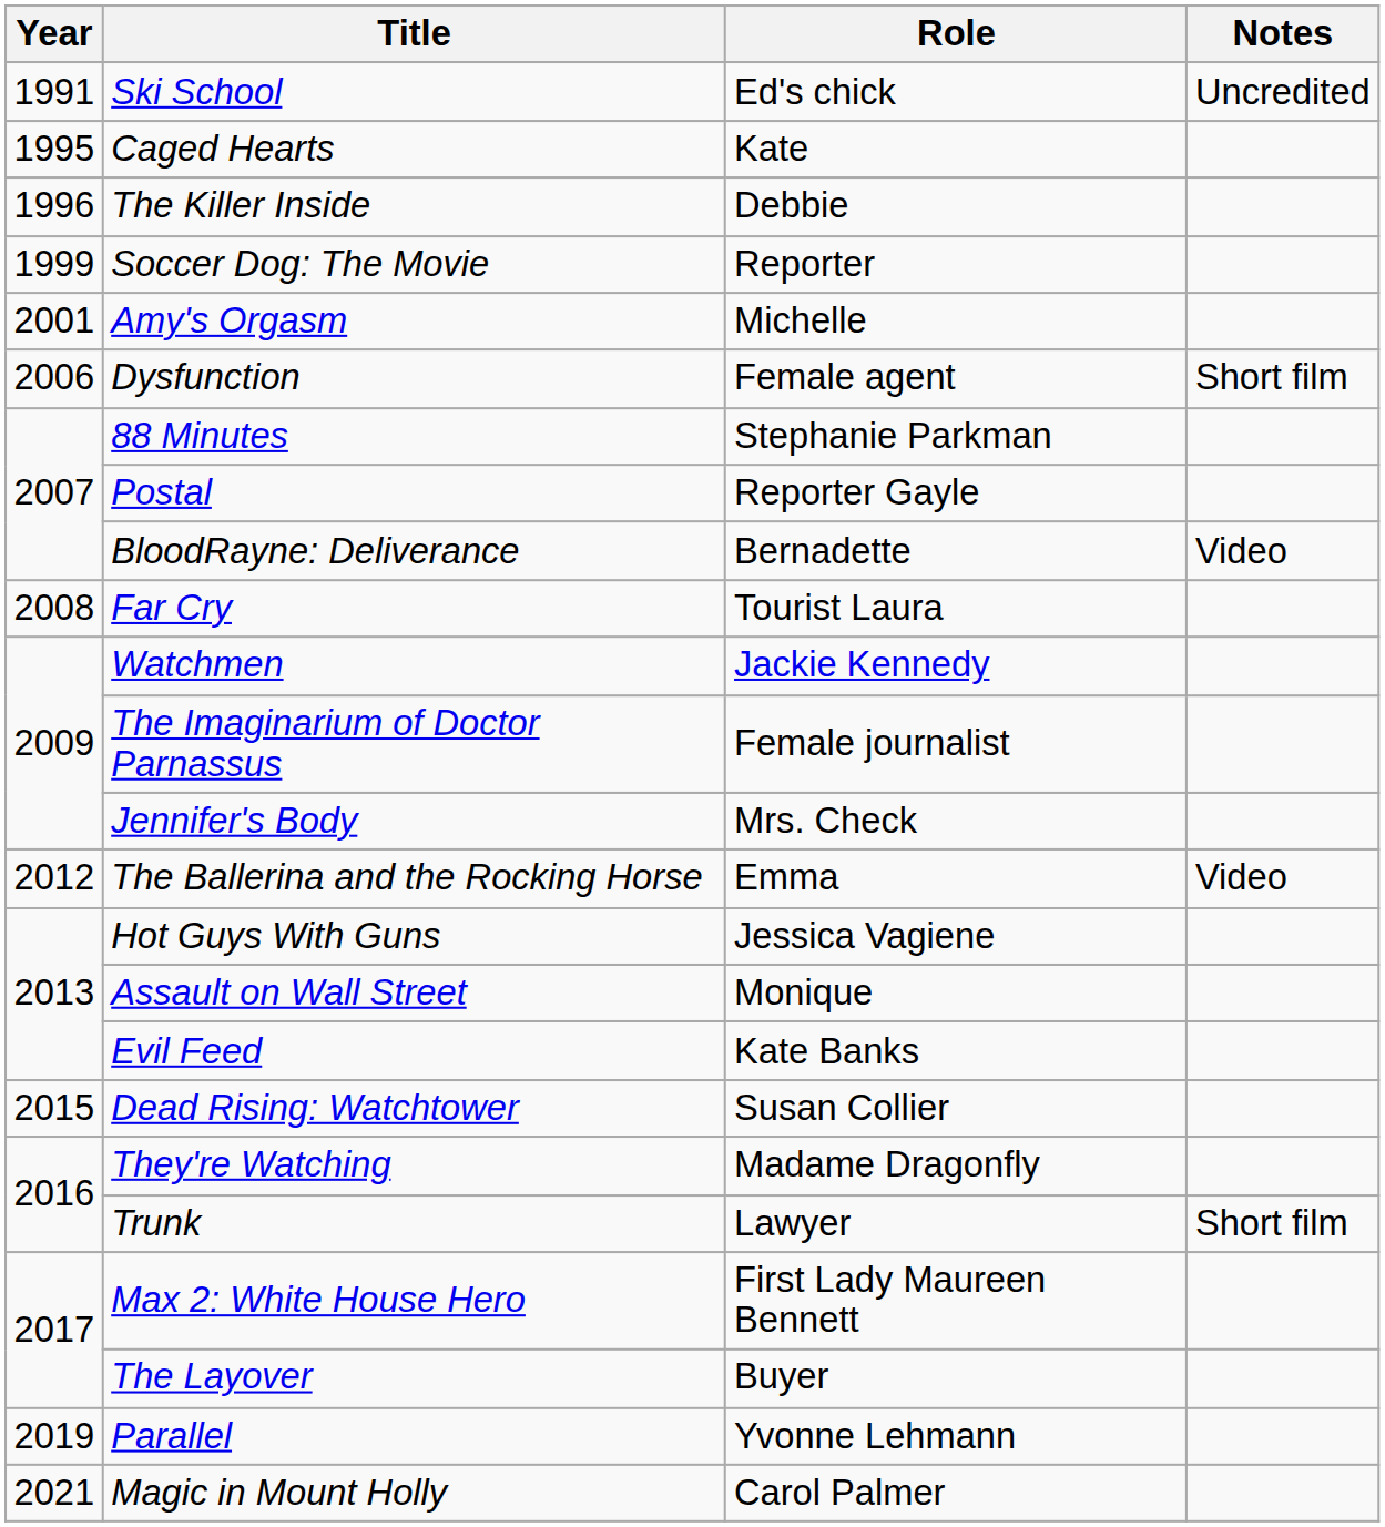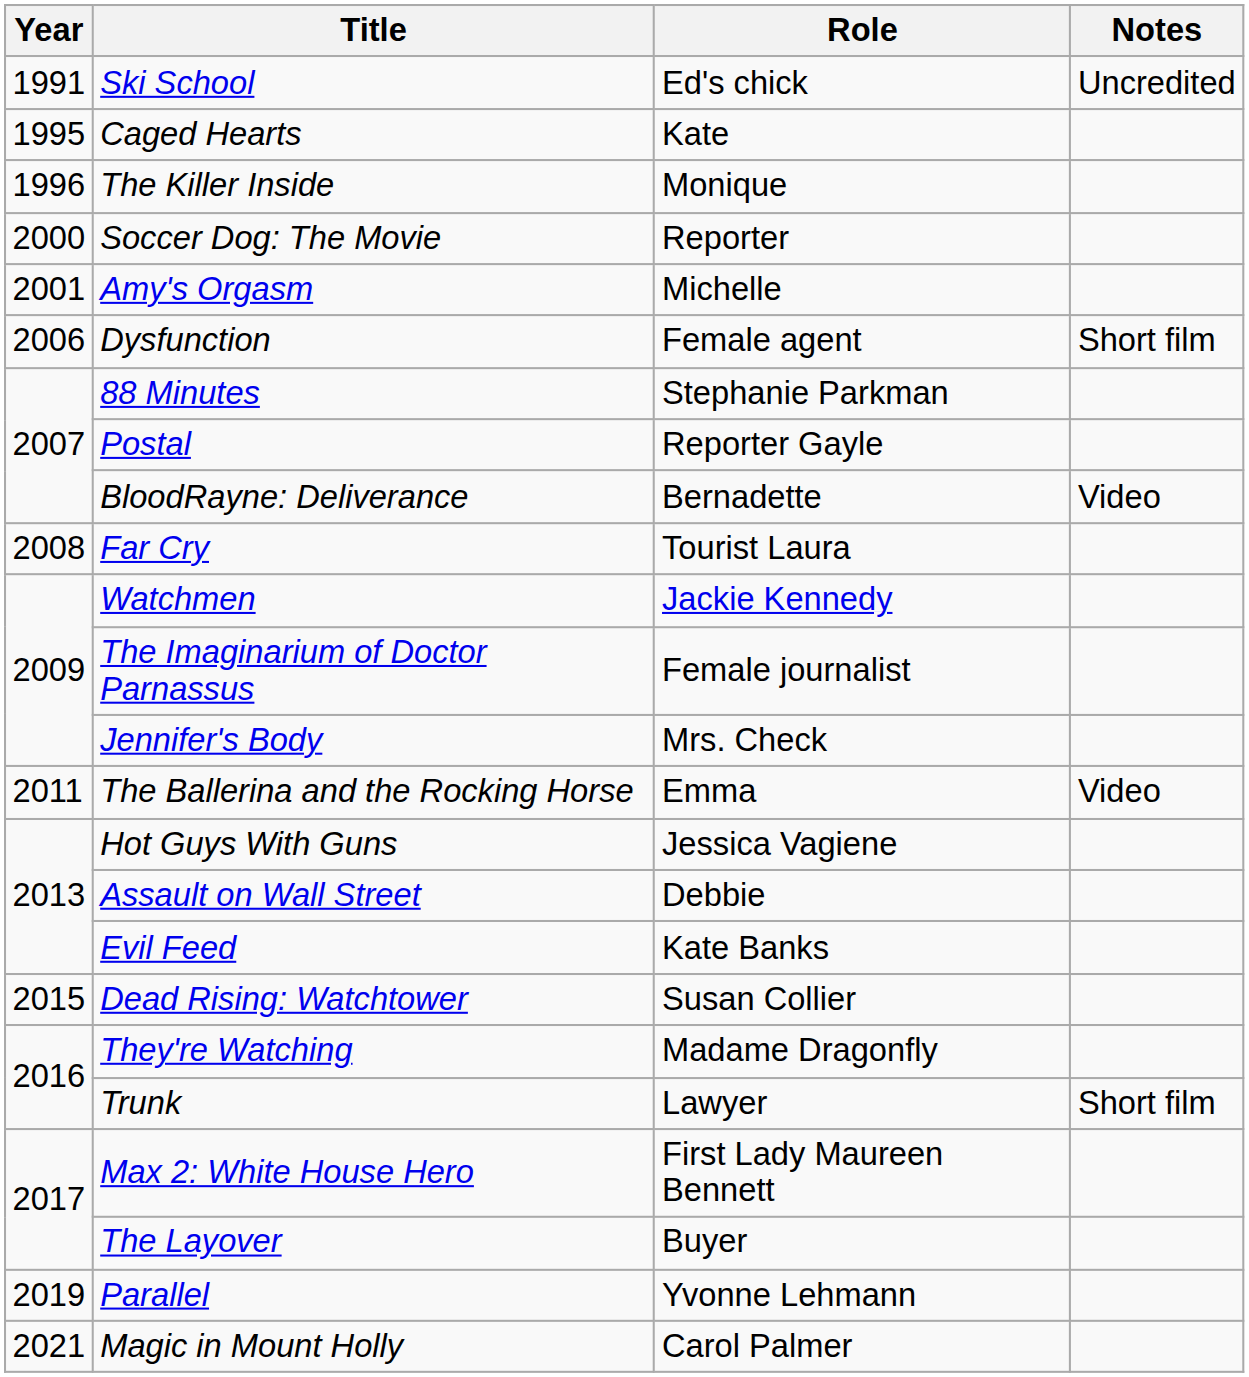The Killer Inside | Role: Debbie -> Monique
Soccer Dog: The Movie | Year: 1999 -> 2000
The Ballerina and the Rocking Horse | Year: 2012 -> 2011
Assault on Wall Street | Role: Monique -> Debbie
